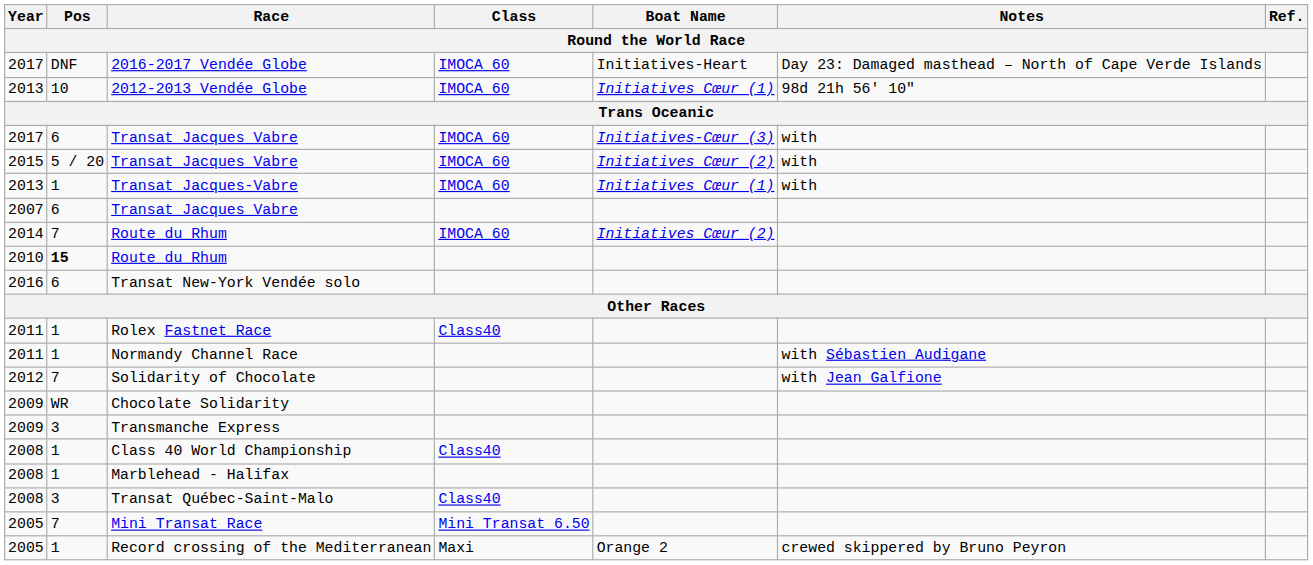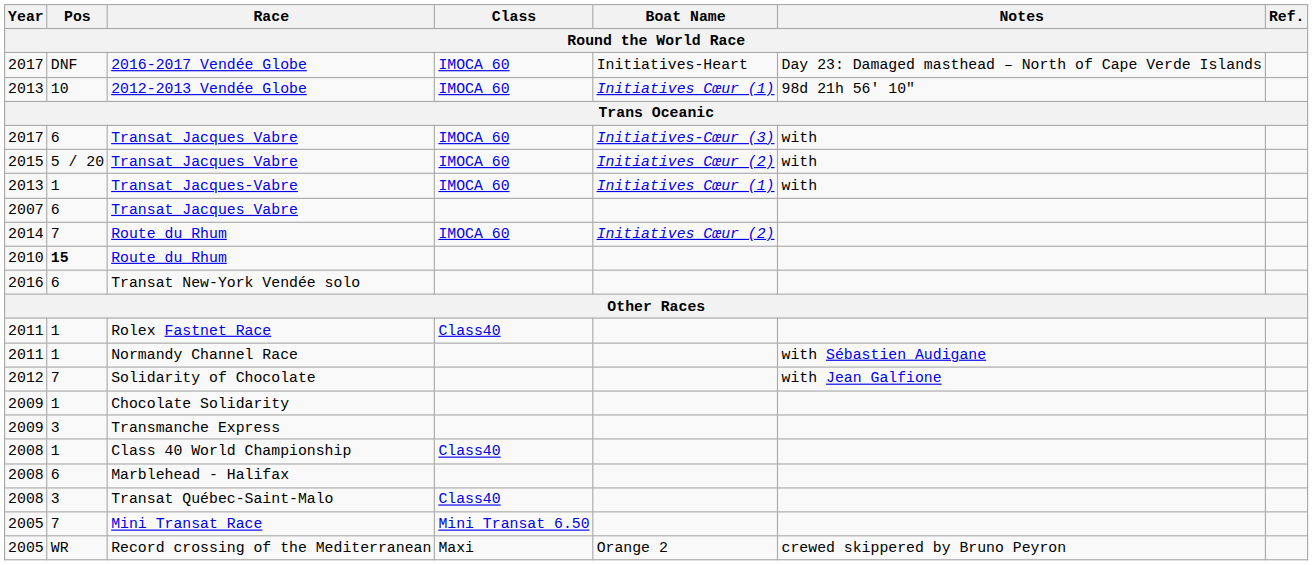Chocolate Solidarity | Pos: WR -> 1
Marblehead - Halifax | Pos: 1 -> 6
Record crossing of the Mediterranean | Pos: 1 -> WR
